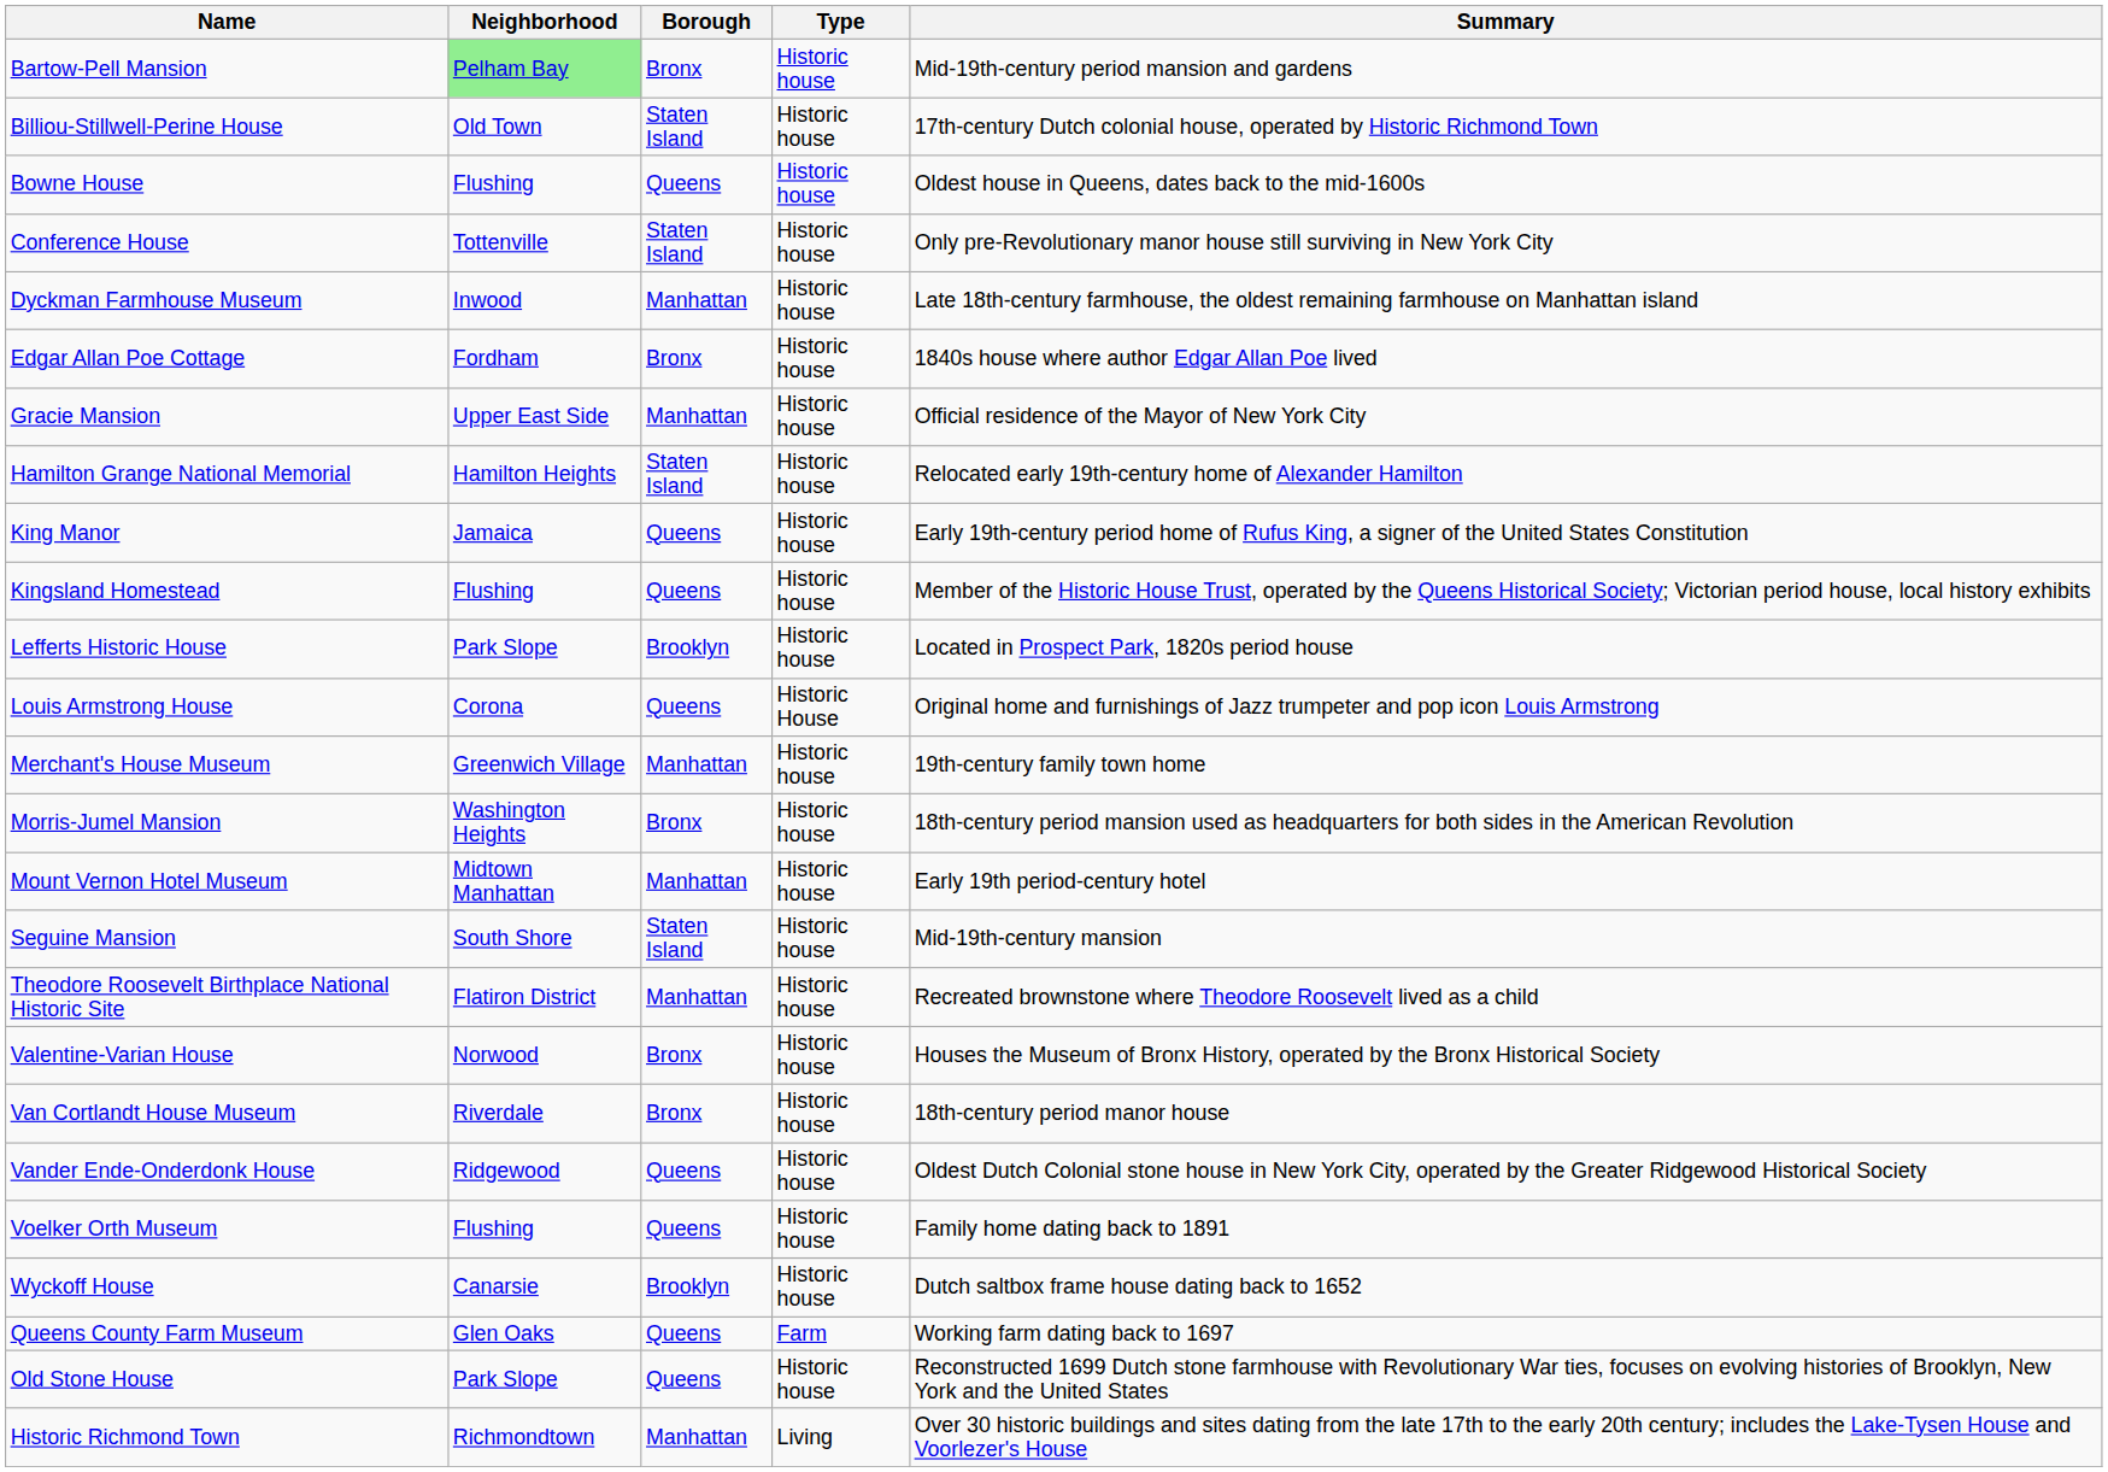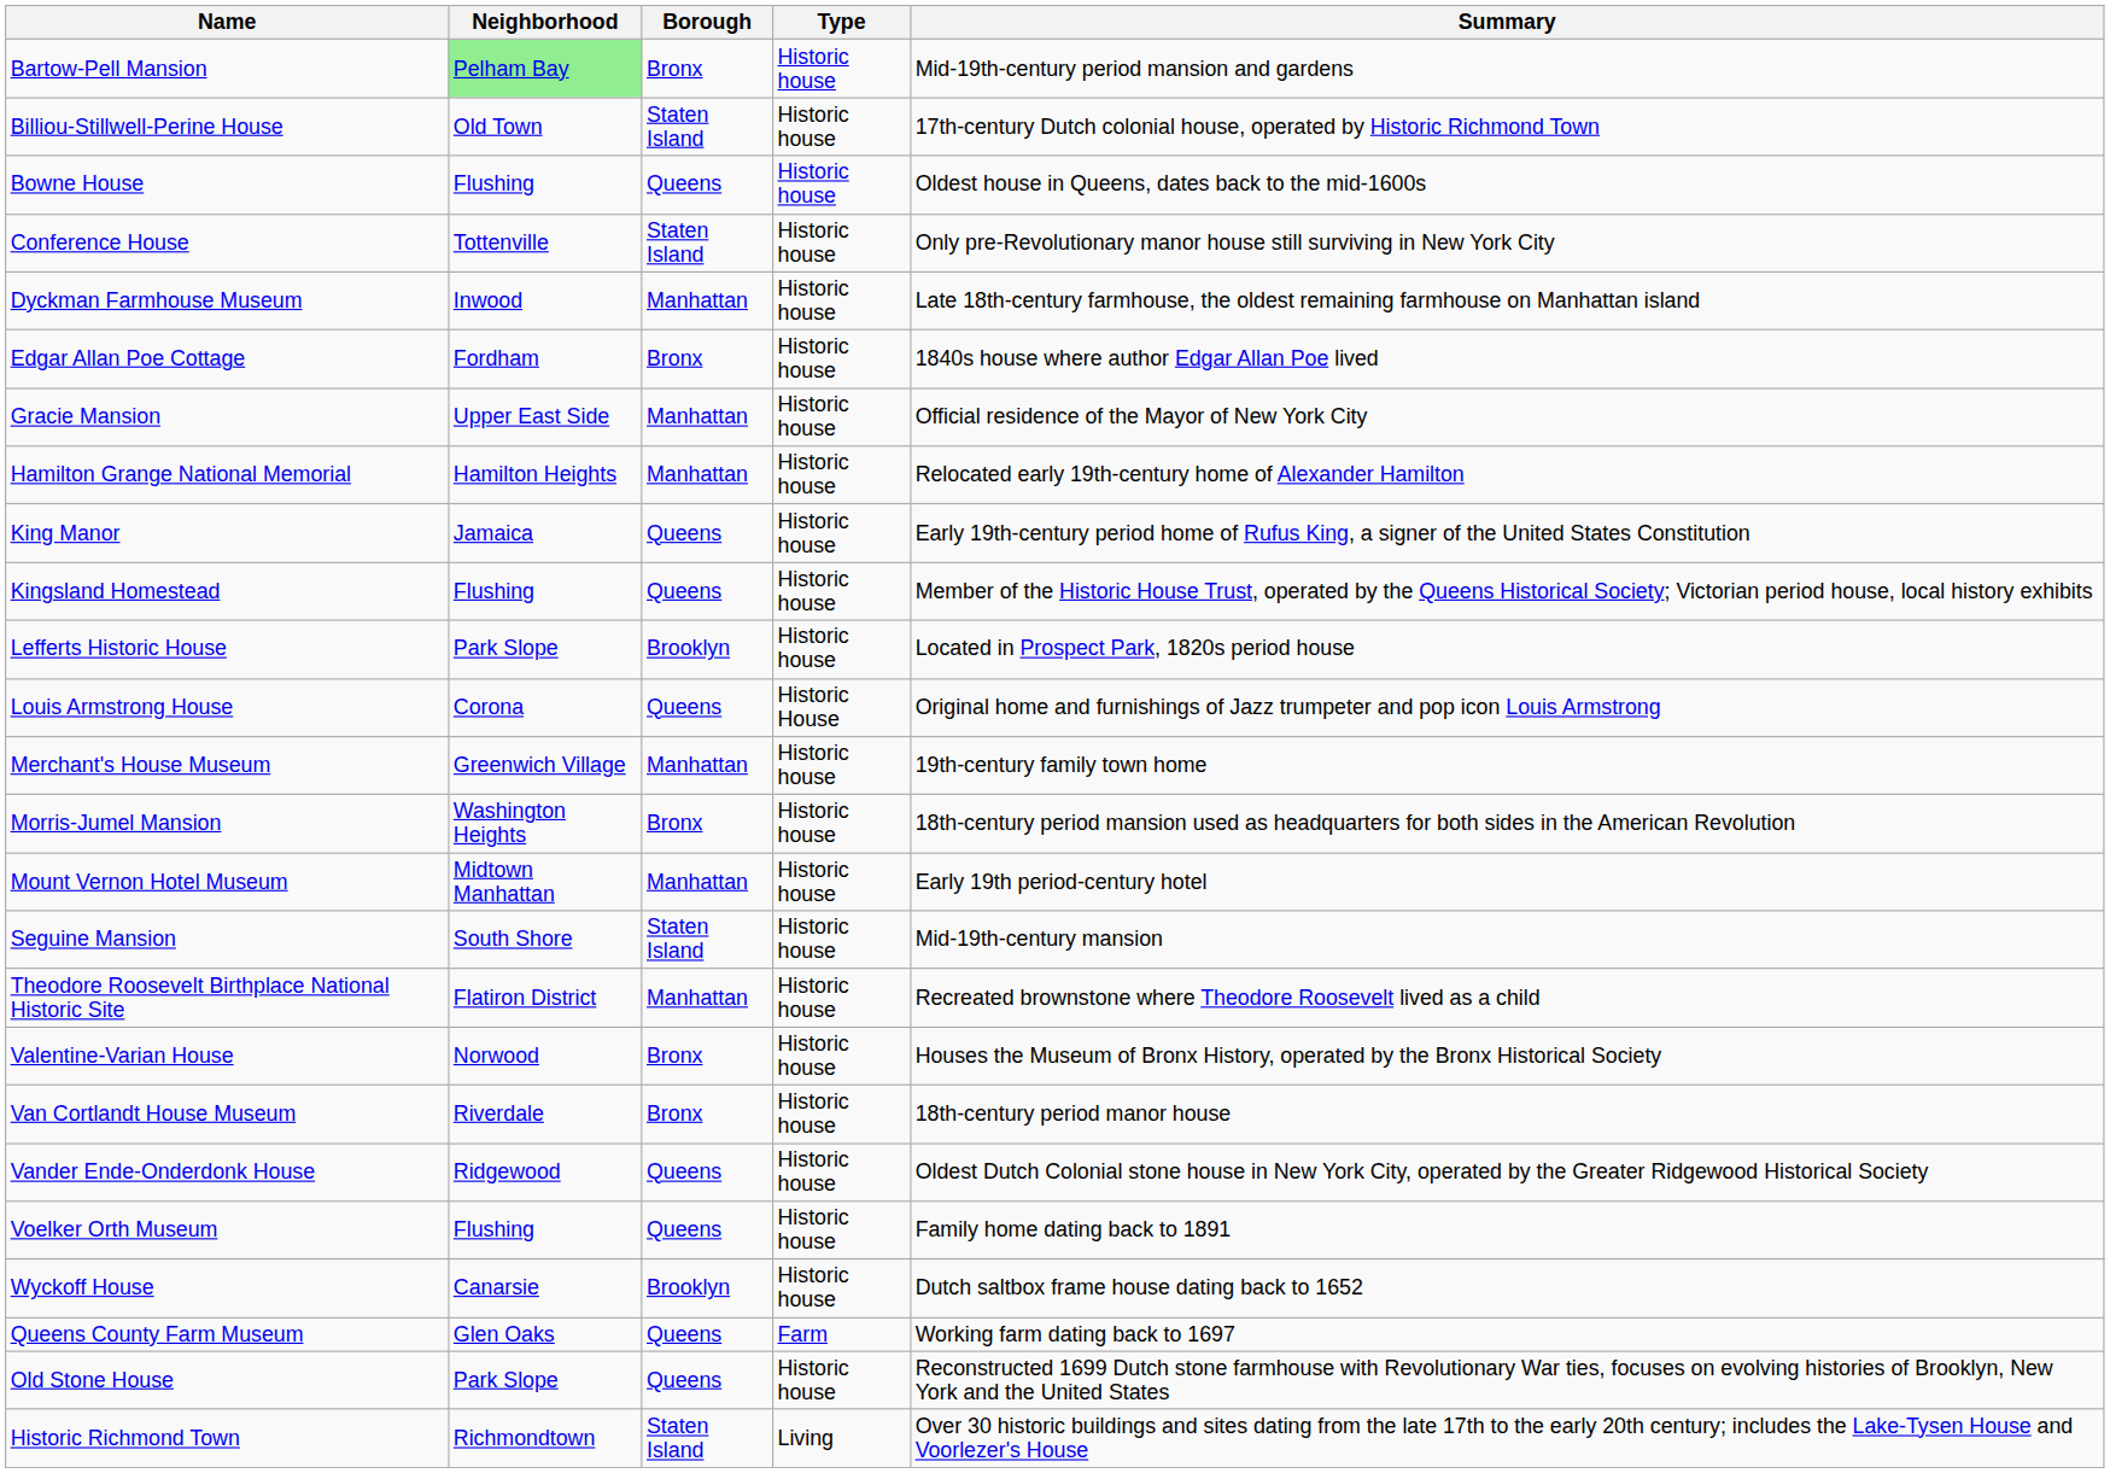Hamilton Grange National Memorial | Borough: Staten Island -> Manhattan
Historic Richmond Town | Borough: Manhattan -> Staten Island
